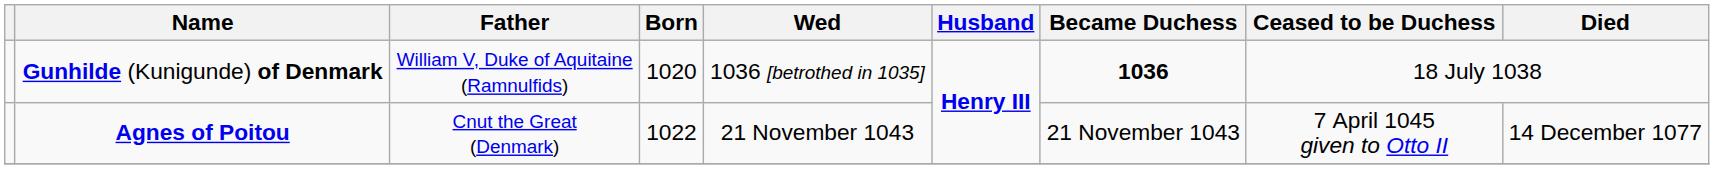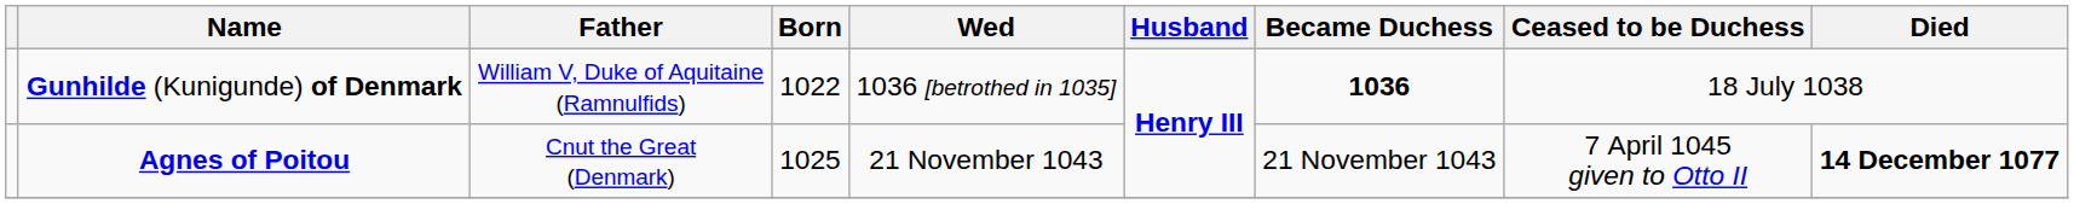Gunhilde (Kunigunde) of Denmark | Born: 1020 -> 1022
Agnes of Poitou | Born: 1022 -> 1025
Agnes of Poitou | Died: normal -> bold
